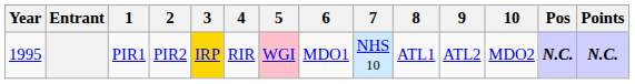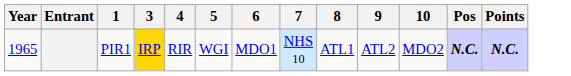- column: 2 | PIR2
PIR1 | Year: 1995 -> 1965
PIR1 | 5: pink background -> no background
